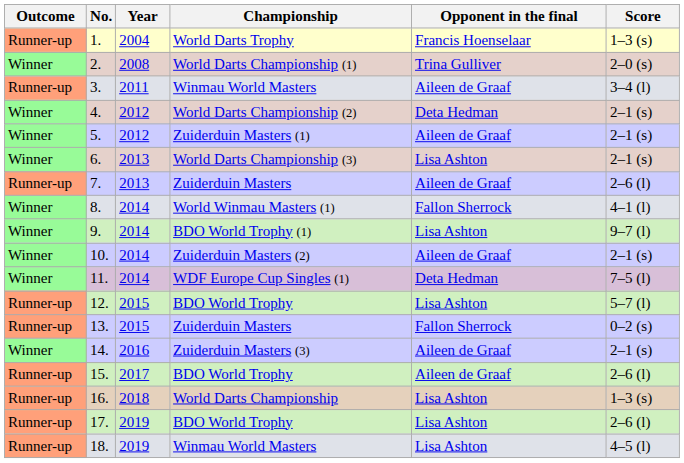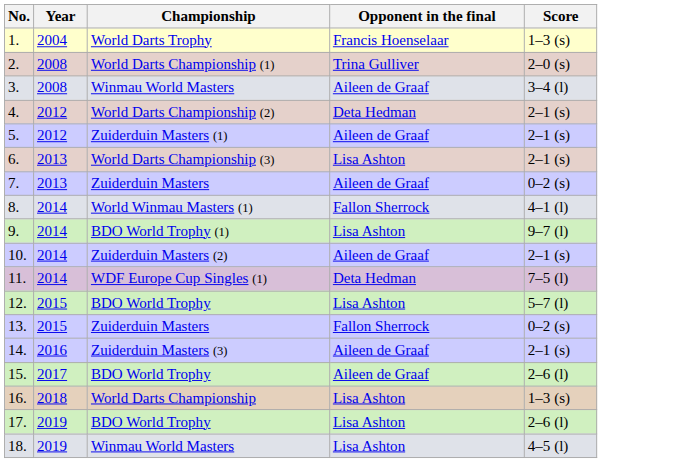- column: Outcome | Runner-up | Winner | Runner-up | Winner | Winner | Winner | Runner-up | Winner | Winner | Winner | Winner | Runner-up | Runner-up | Winner | Runner-up | Runner-up | Runner-up | Runner-up
3. | Year: 2011 -> 2008
7. | Score: 2–6 (l) -> 0–2 (s)
